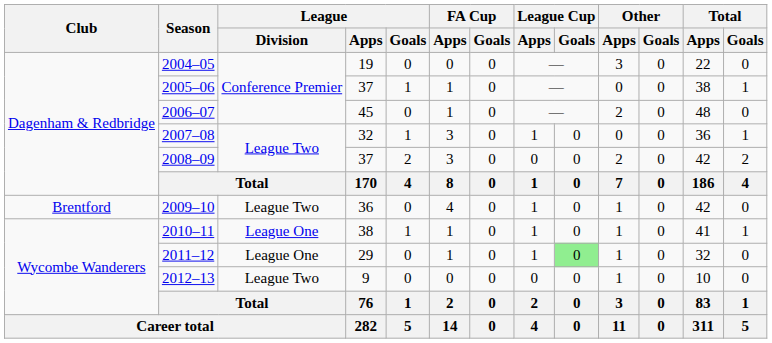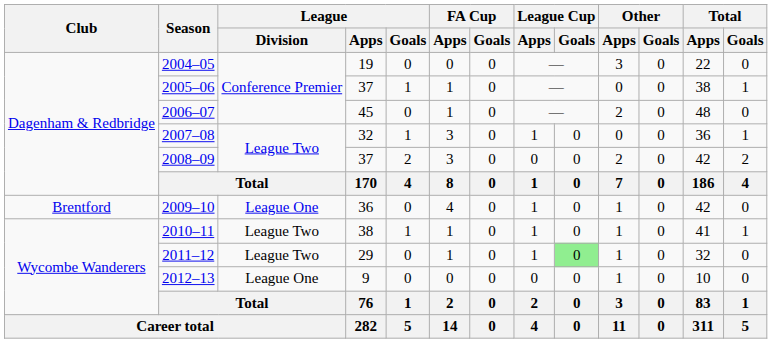2009–10 | League / Division: League Two -> League One
2010–11 | League / Division: League One -> League Two
2011–12 | League / Division: League One -> League Two
2012–13 | League / Division: League Two -> League One
